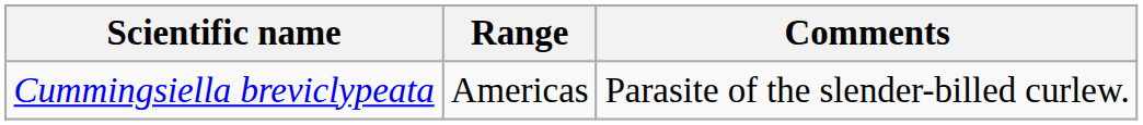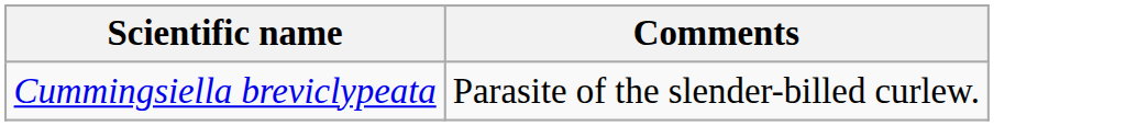- column: Range | Americas
